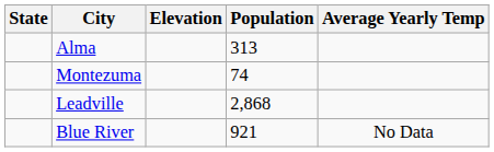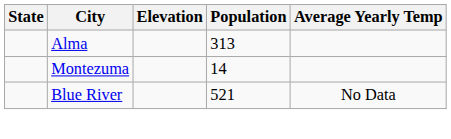Montezuma | Population: 74 -> 14
- row: Leadville | 2,868
Blue River | Population: 921 -> 521
